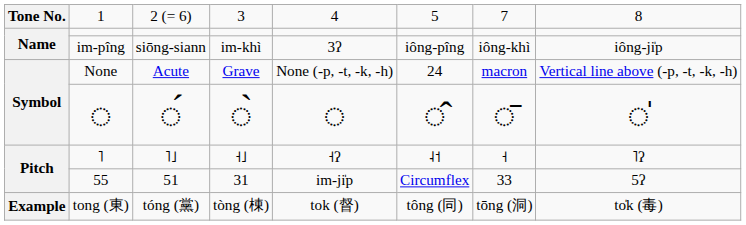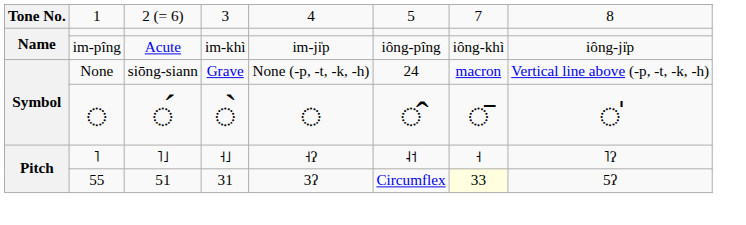im-pîng | column 3: siōng-siann -> Acute
im-pîng | column 5: 3ʔ -> im-ji̍p
None | column 3: Acute -> siōng-siann
55 | column 5: im-ji̍p -> 3ʔ
55 | column 7: no background -> lightyellow background
- row: Example | tong (東) | tóng (黨) | tòng (棟) | tok (督) | tông (同) | tōng (洞) | to̍k (毒)
